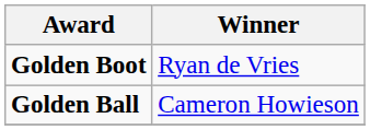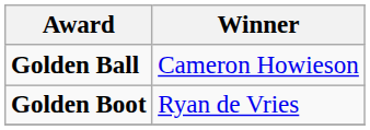rows swapped: Golden Ball <-> Golden Boot
